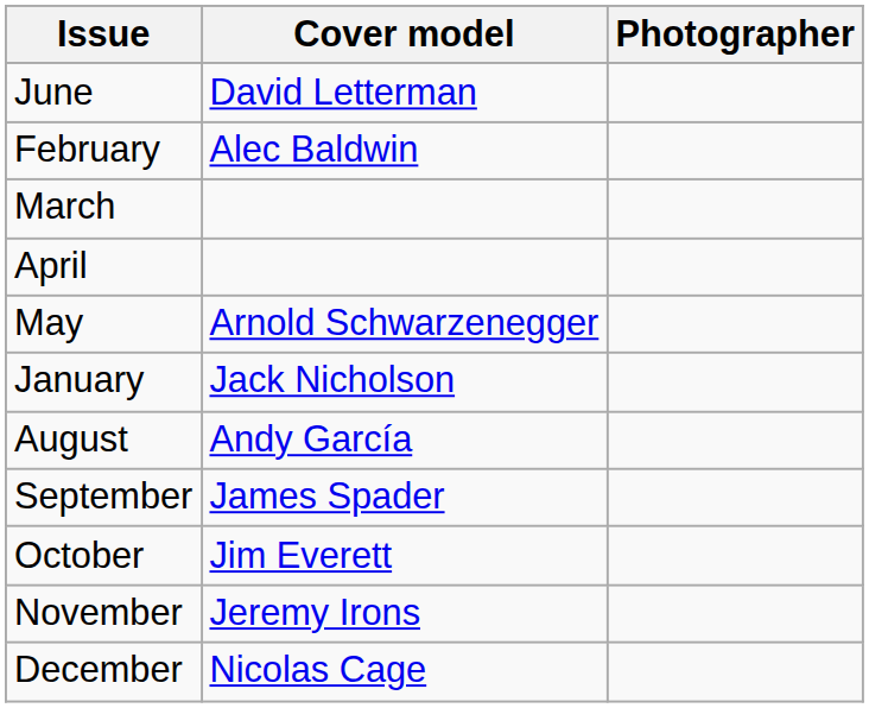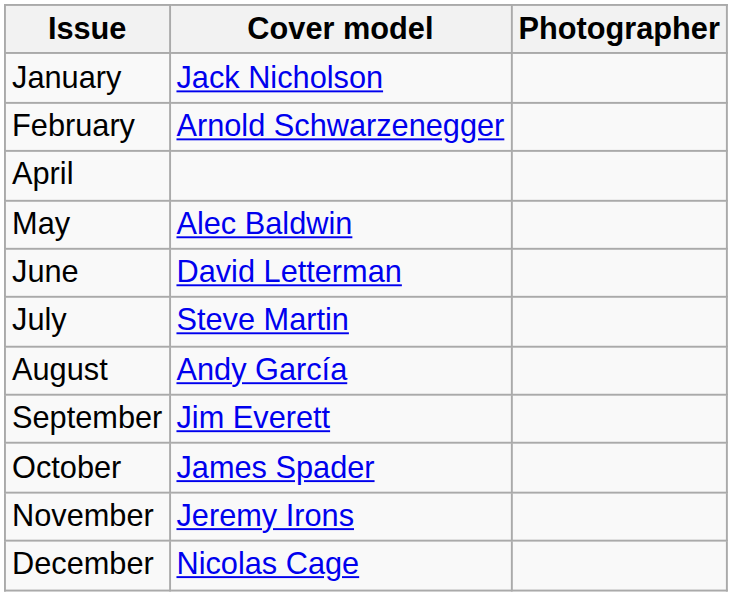rows swapped: January <-> June
February | Cover model: Alec Baldwin -> Arnold Schwarzenegger
- row: March
May | Cover model: Arnold Schwarzenegger -> Alec Baldwin
+ row: July | Steve Martin
September | Cover model: James Spader -> Jim Everett
October | Cover model: Jim Everett -> James Spader
